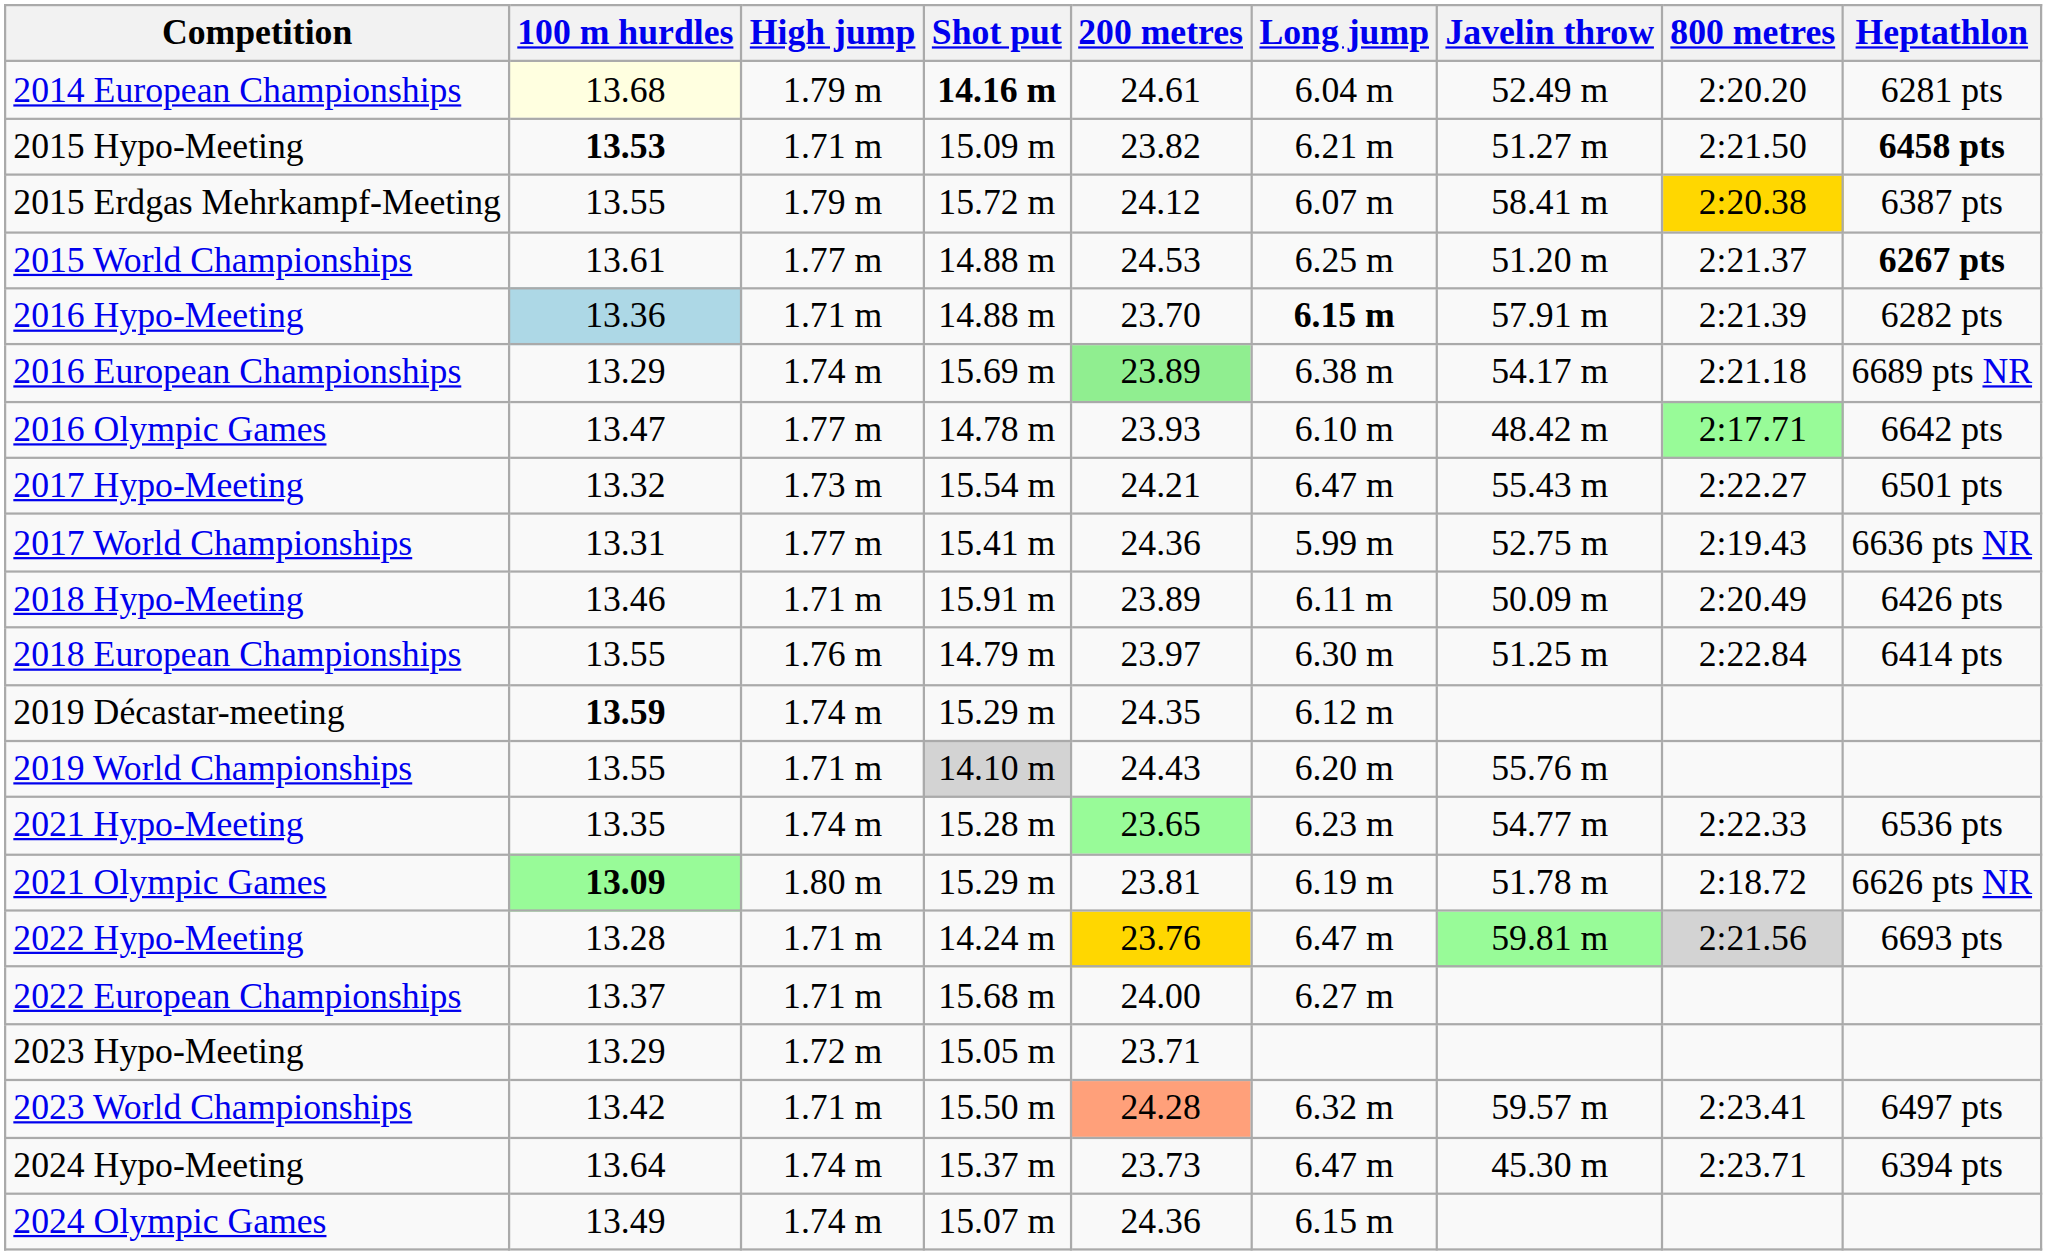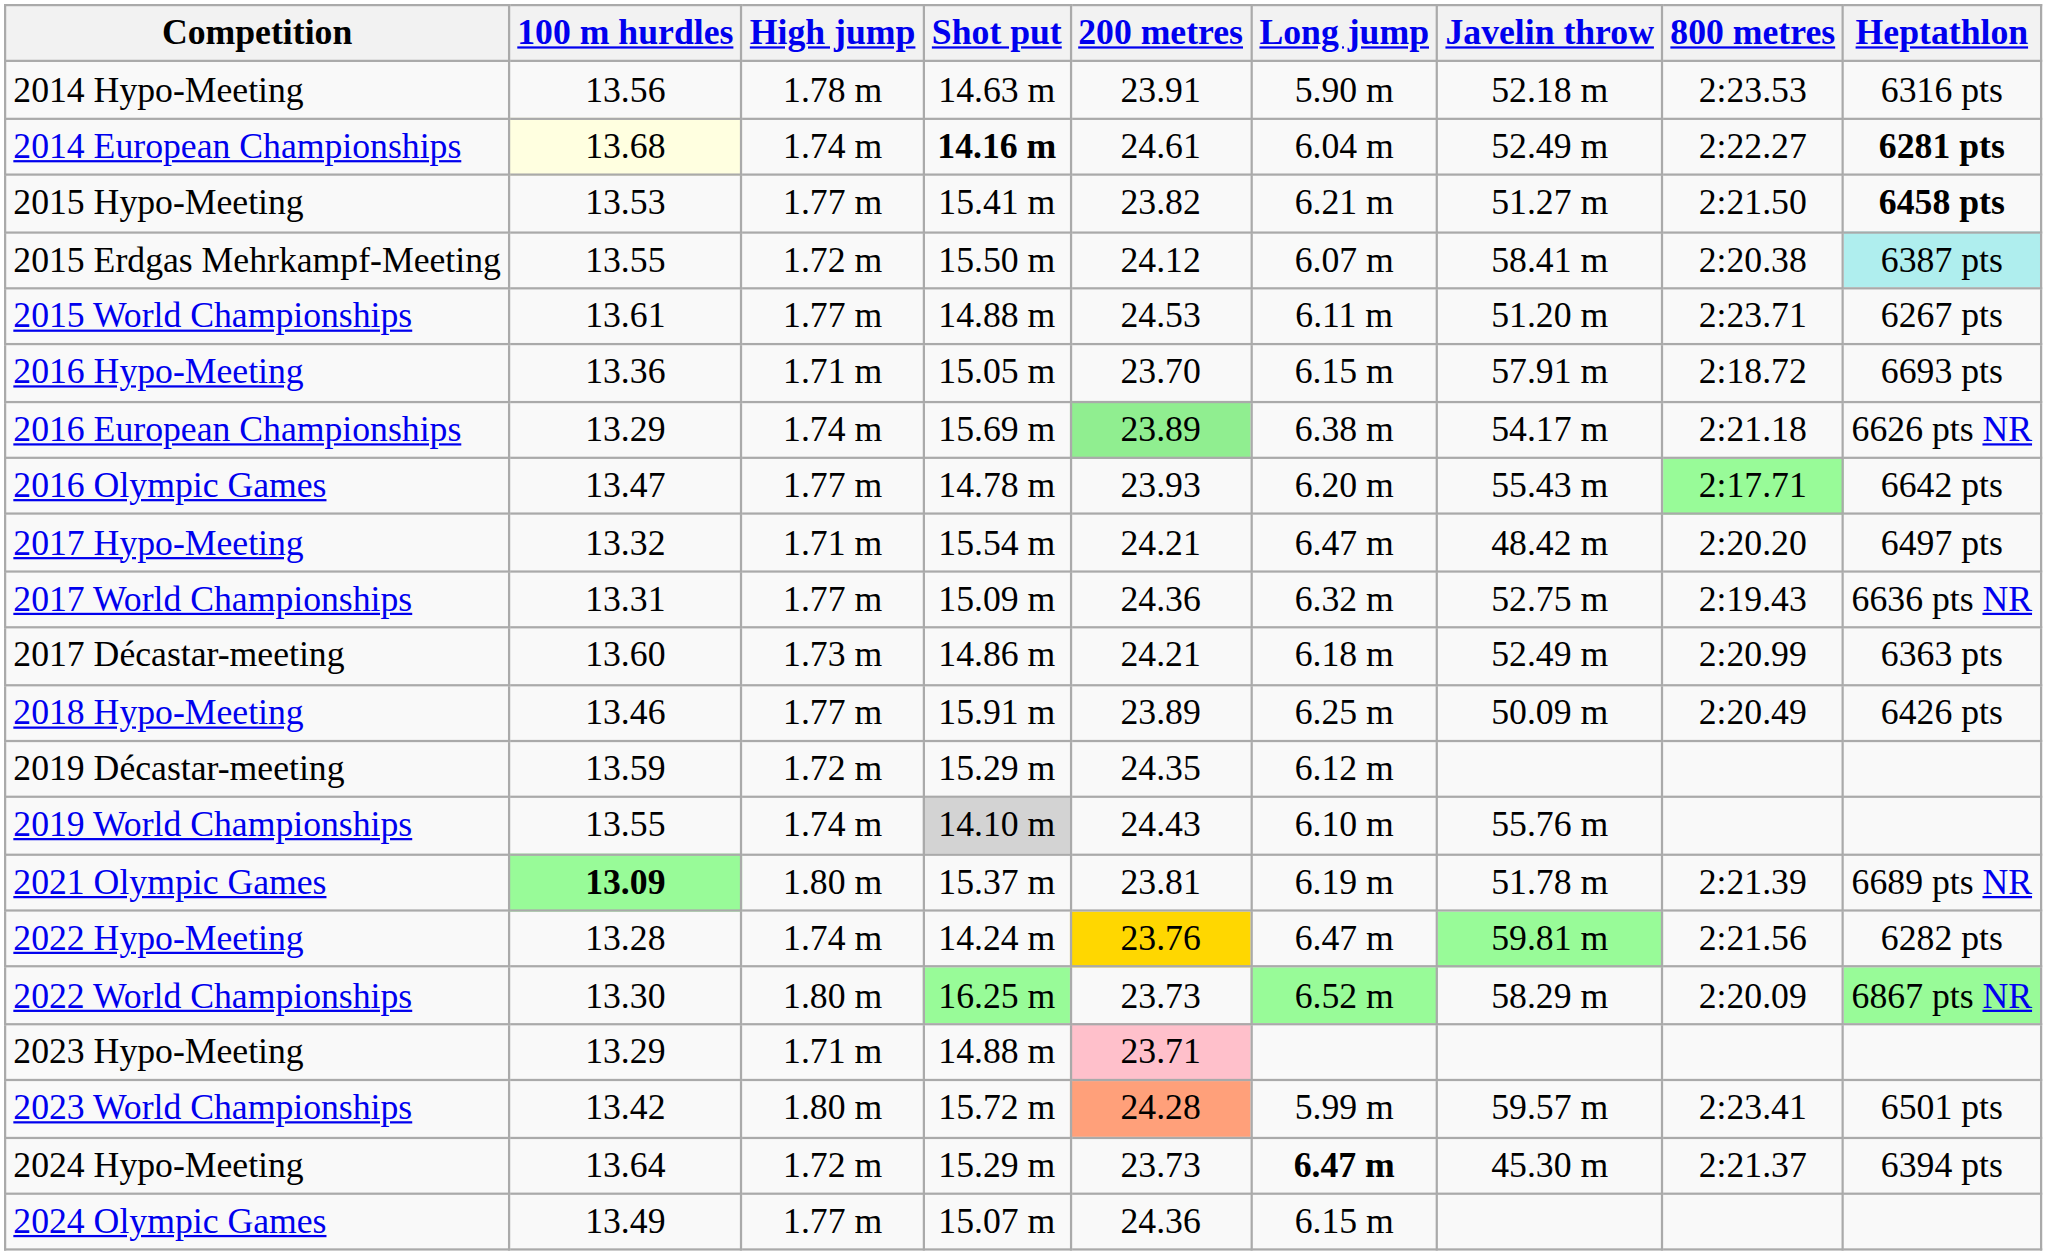+ row: 2014 Hypo-Meeting | 13.56 | 1.78 m | 14.63 m | 23.91 | 5.90 m | 52.18 m | 2:23.53 | 6316 pts
2014 European Championships | High jump: 1.79 m -> 1.74 m
2014 European Championships | 800 metres: 2:20.20 -> 2:22.27
2014 European Championships | Heptathlon: normal -> bold
2015 Hypo-Meeting | 100 m hurdles: bold -> normal
2015 Hypo-Meeting | High jump: 1.71 m -> 1.77 m
2015 Hypo-Meeting | Shot put: 15.09 m -> 15.41 m
2015 Erdgas Mehrkampf-Meeting | High jump: 1.79 m -> 1.72 m
2015 Erdgas Mehrkampf-Meeting | Shot put: 15.72 m -> 15.50 m
2015 Erdgas Mehrkampf-Meeting | 800 metres: gold background -> no background
2015 Erdgas Mehrkampf-Meeting | Heptathlon: no background -> paleturquoise background
2015 World Championships | Long jump: 6.25 m -> 6.11 m
2015 World Championships | 800 metres: 2:21.37 -> 2:23.71
2015 World Championships | Heptathlon: bold -> normal
2016 Hypo-Meeting | 100 m hurdles: lightblue background -> no background
2016 Hypo-Meeting | Shot put: 14.88 m -> 15.05 m
2016 Hypo-Meeting | Long jump: bold -> normal
2016 Hypo-Meeting | 800 metres: 2:21.39 -> 2:18.72
2016 Hypo-Meeting | Heptathlon: 6282 pts -> 6693 pts
2016 European Championships | Heptathlon: 6689 pts NR -> 6626 pts NR
2016 Olympic Games | Long jump: 6.10 m -> 6.20 m
2016 Olympic Games | Javelin throw: 48.42 m -> 55.43 m
2017 Hypo-Meeting | High jump: 1.73 m -> 1.71 m
2017 Hypo-Meeting | Javelin throw: 55.43 m -> 48.42 m
2017 Hypo-Meeting | 800 metres: 2:22.27 -> 2:20.20
2017 Hypo-Meeting | Heptathlon: 6501 pts -> 6497 pts
2017 World Championships | Shot put: 15.41 m -> 15.09 m
2017 World Championships | Long jump: 5.99 m -> 6.32 m
+ row: 2017 Décastar-meeting | 13.60 | 1.73 m | 14.86 m | 24.21 | 6.18 m | 52.49 m | 2:20.99 | 6363 pts
2018 Hypo-Meeting | High jump: 1.71 m -> 1.77 m
2018 Hypo-Meeting | Long jump: 6.11 m -> 6.25 m
- row: 2018 European Championships | 13.55 | 1.76 m | 14.79 m | 23.97 | 6.30 m | 51.25 m | 2:22.84 | 6414 pts
2019 Décastar-meeting | 100 m hurdles: bold -> normal
2019 Décastar-meeting | High jump: 1.74 m -> 1.72 m
2019 World Championships | High jump: 1.71 m -> 1.74 m
2019 World Championships | Long jump: 6.20 m -> 6.10 m
- row: 2021 Hypo-Meeting | 13.35 | 1.74 m | 15.28 m | 23.65 | 6.23 m | 54.77 m | 2:22.33 | 6536 pts
2021 Olympic Games | Shot put: 15.29 m -> 15.37 m
2021 Olympic Games | 800 metres: 2:18.72 -> 2:21.39
2021 Olympic Games | Heptathlon: 6626 pts NR -> 6689 pts NR
2022 Hypo-Meeting | High jump: 1.71 m -> 1.74 m
2022 Hypo-Meeting | 800 metres: lightgrey background -> no background
2022 Hypo-Meeting | Heptathlon: 6693 pts -> 6282 pts
+ row: 2022 World Championships | 13.30 | 1.80 m | 16.25 m | 23.73 | 6.52 m | 58.29 m | 2:20.09 | 6867 pts NR
- row: 2022 European Championships | 13.37 | 1.71 m | 15.68 m | 24.00 | 6.27 m
2023 Hypo-Meeting | High jump: 1.72 m -> 1.71 m
2023 Hypo-Meeting | Shot put: 15.05 m -> 14.88 m
2023 Hypo-Meeting | 200 metres: no background -> pink background
2023 World Championships | High jump: 1.71 m -> 1.80 m
2023 World Championships | Shot put: 15.50 m -> 15.72 m
2023 World Championships | Long jump: 6.32 m -> 5.99 m
2023 World Championships | Heptathlon: 6497 pts -> 6501 pts
2024 Hypo-Meeting | High jump: 1.74 m -> 1.72 m
2024 Hypo-Meeting | Shot put: 15.37 m -> 15.29 m
2024 Hypo-Meeting | Long jump: normal -> bold
2024 Hypo-Meeting | 800 metres: 2:23.71 -> 2:21.37
2024 Olympic Games | High jump: 1.74 m -> 1.77 m
